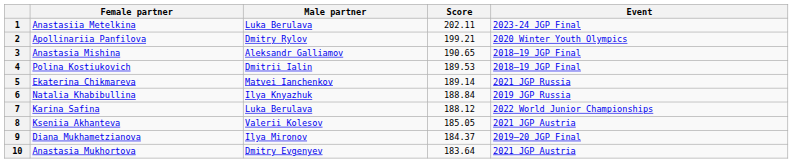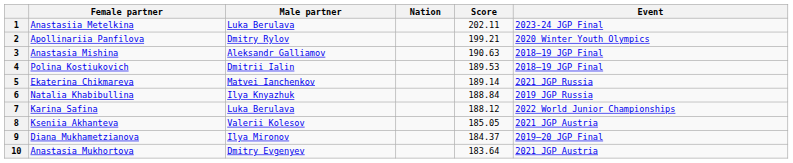+ column: Nation
3 | Score: 190.65 -> 190.63
